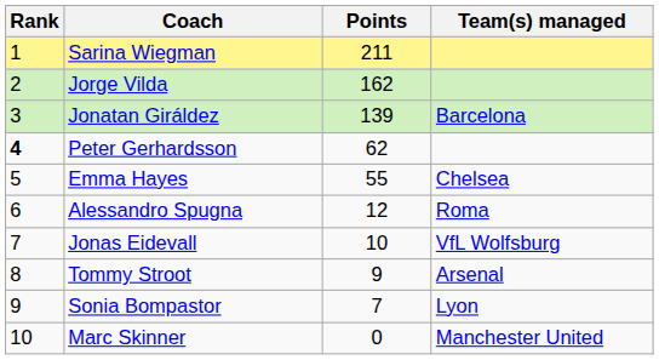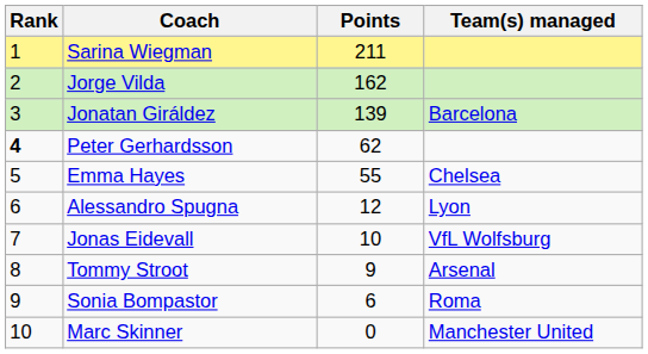Alessandro Spugna | Team(s) managed: Roma -> Lyon
Sonia Bompastor | Points: 7 -> 6
Sonia Bompastor | Team(s) managed: Lyon -> Roma
